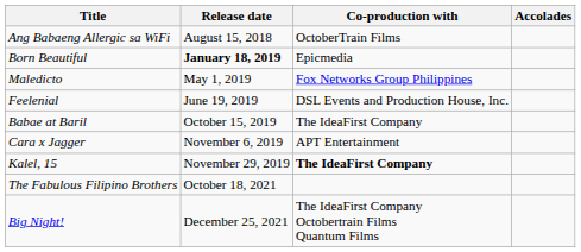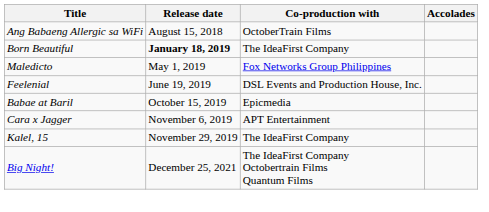Born Beautiful | Co-production with: Epicmedia -> The IdeaFirst Company
Babae at Baril | Co-production with: The IdeaFirst Company -> Epicmedia
Kalel, 15 | Co-production with: bold -> normal
- row: The Fabulous Filipino Brothers | October 18, 2021
